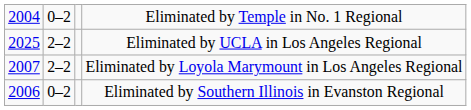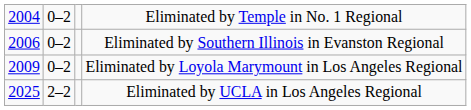rows swapped: Eliminated by Southern Illinois in Evanston Regional <-> Eliminated by UCLA in Los Angeles Regional
Eliminated by Loyola Marymount in Los Angeles Regional | column 1: 2007 -> 2009
Eliminated by Loyola Marymount in Los Angeles Regional | column 2: 2–2 -> 0–2
